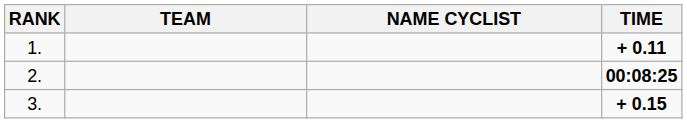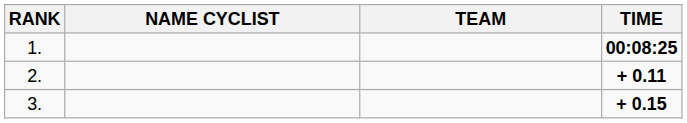columns swapped: NAME CYCLIST <-> TEAM
1. | TIME: + 0.11 -> 00:08:25
2. | TIME: 00:08:25 -> + 0.11
